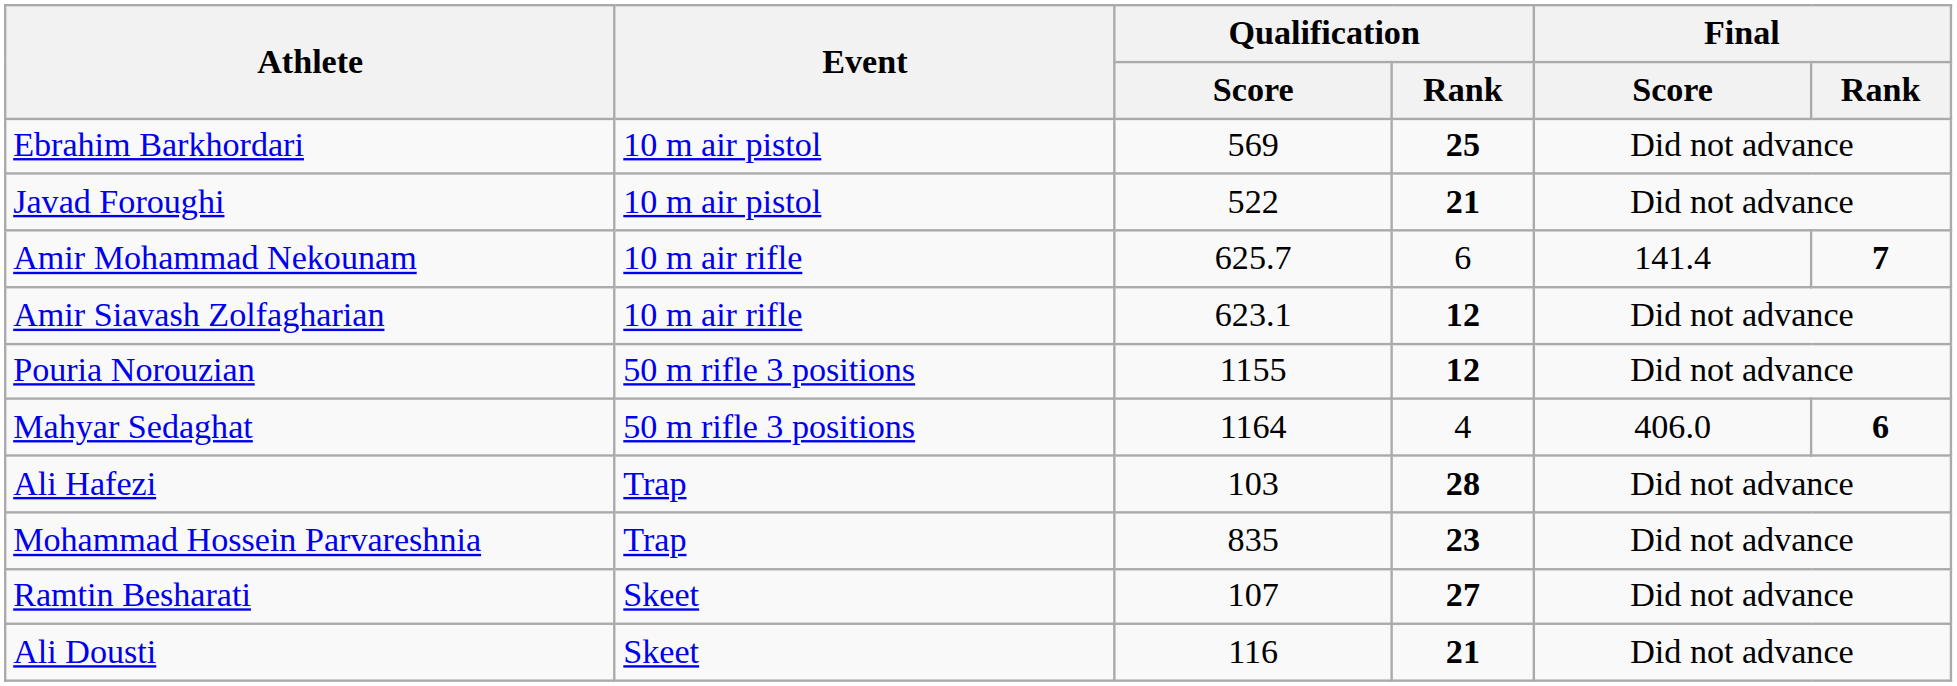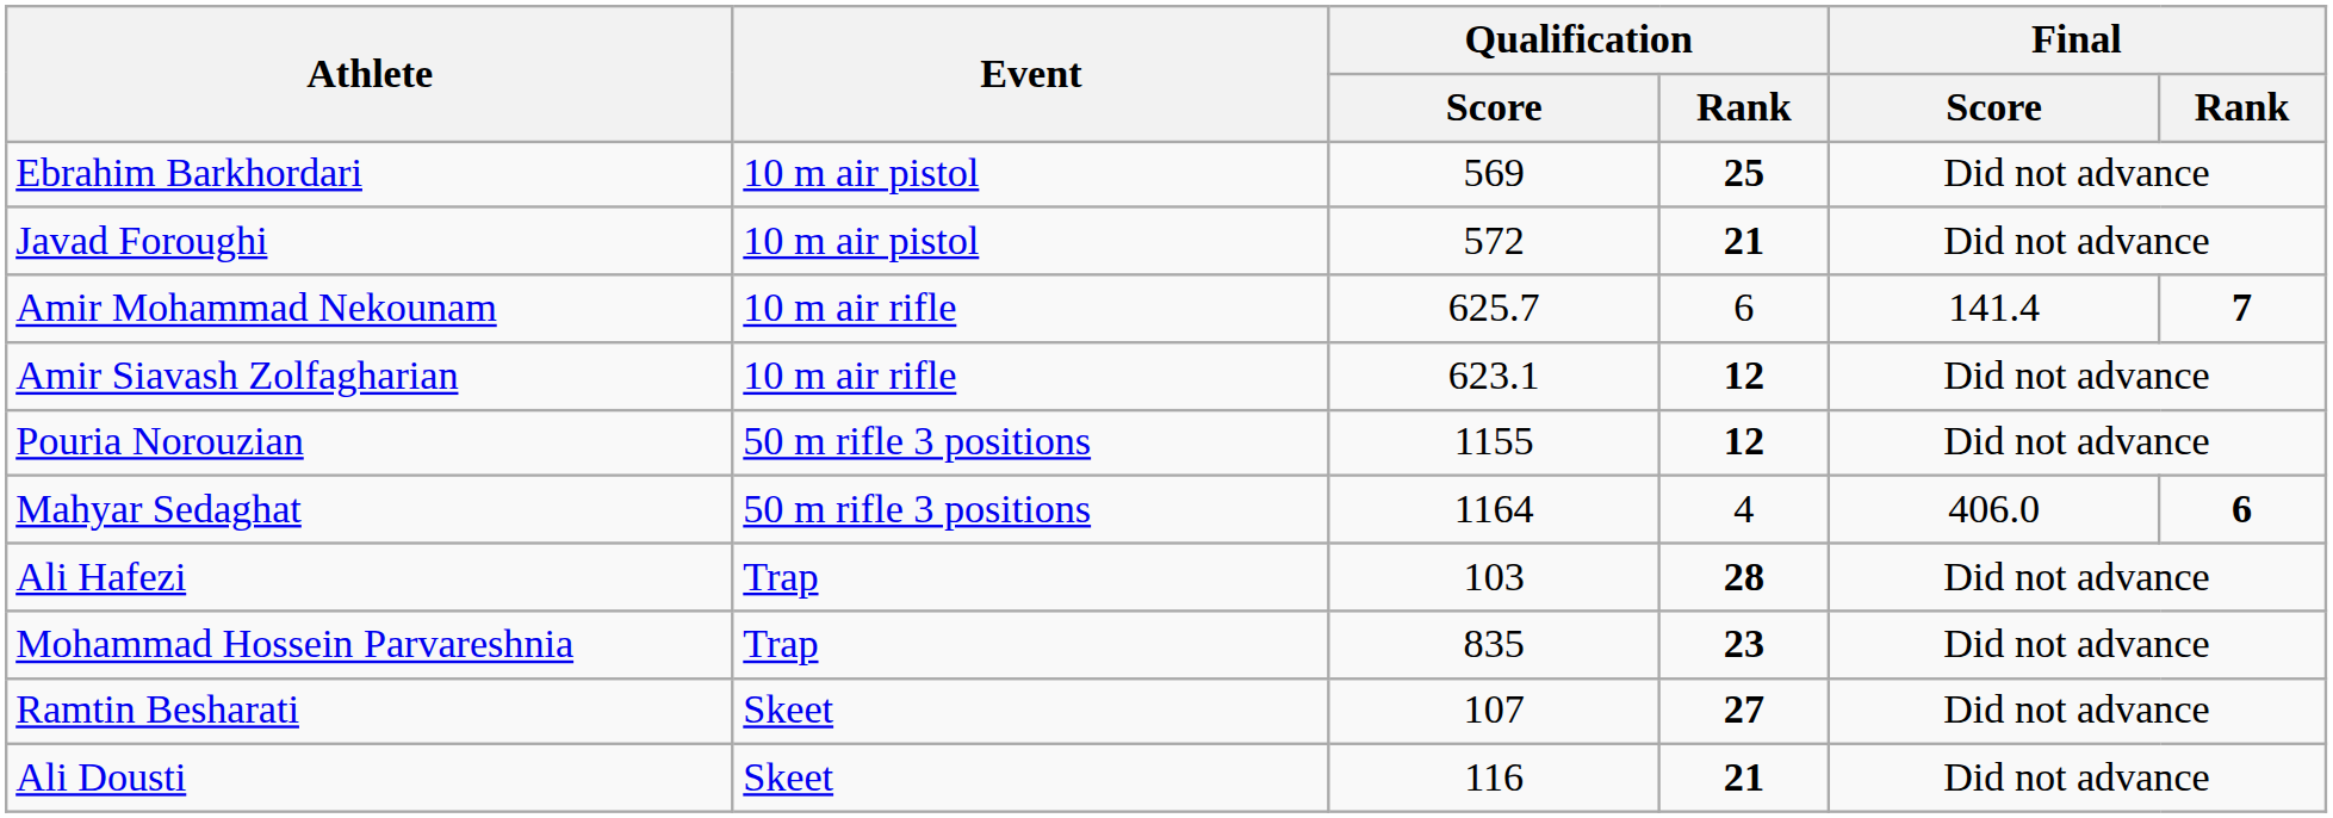Javad Foroughi | Qualification / Score: 522 -> 572
